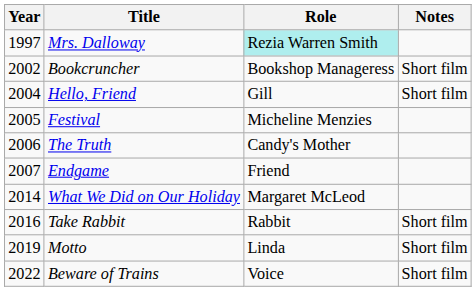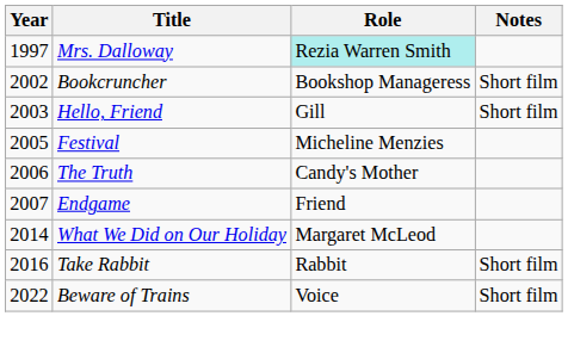Hello, Friend | Year: 2004 -> 2003
- row: 2019 | Motto | Linda | Short film
